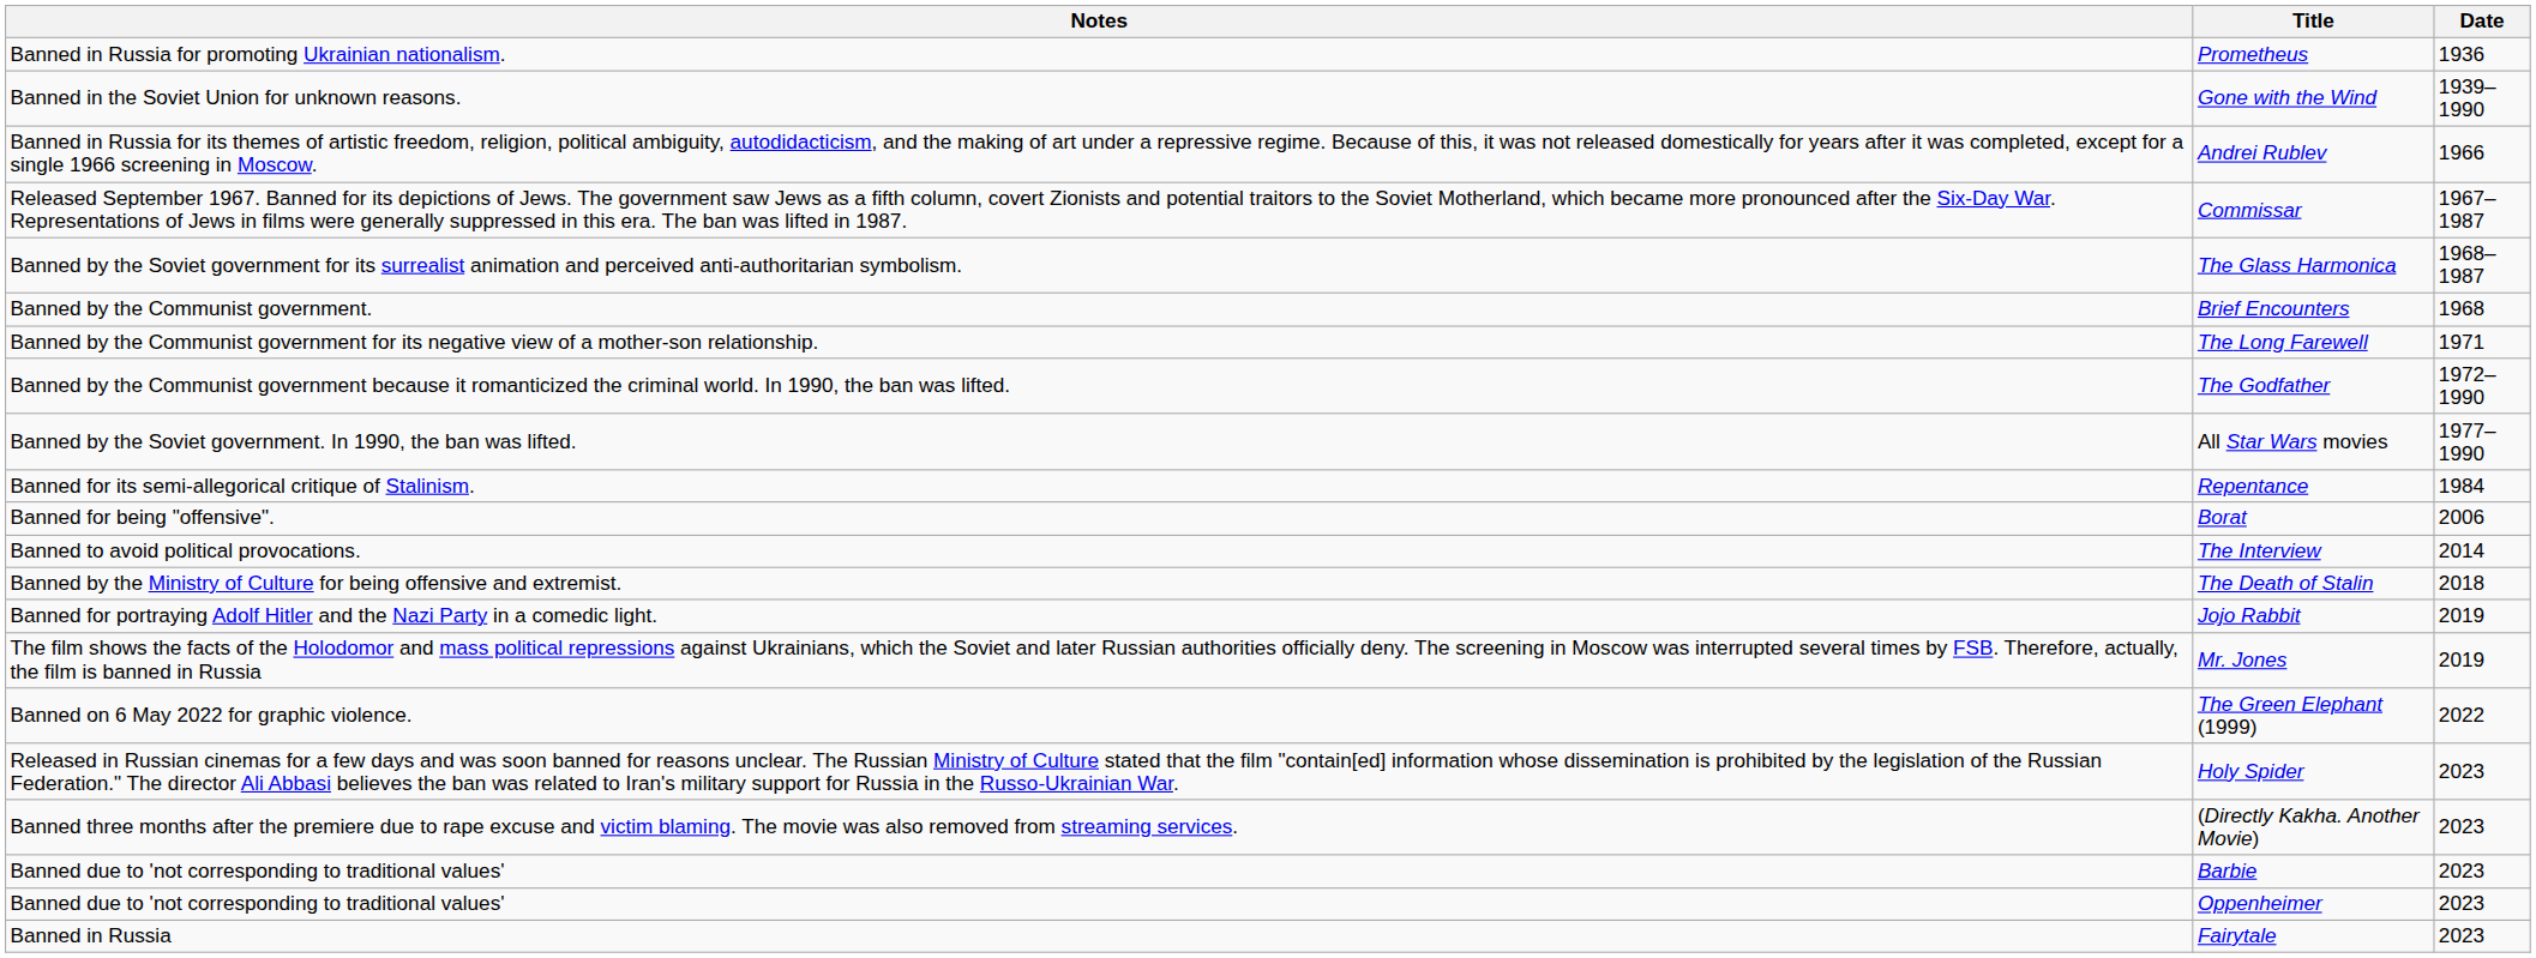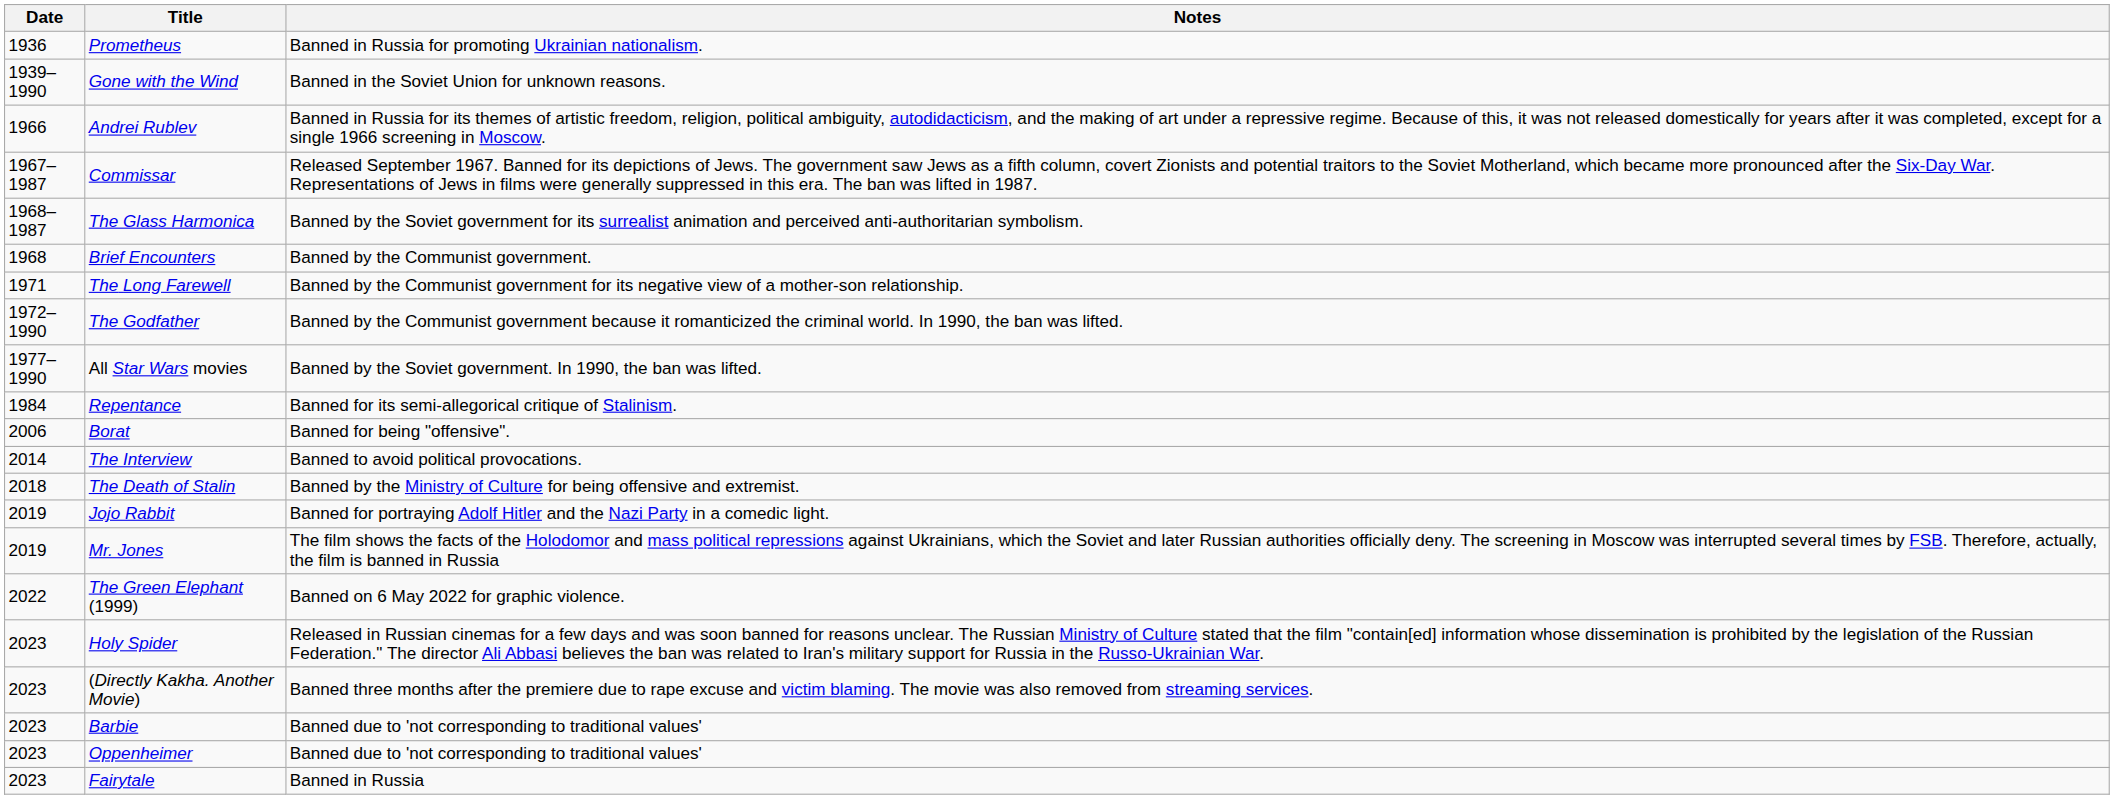columns swapped: Date <-> Notes
